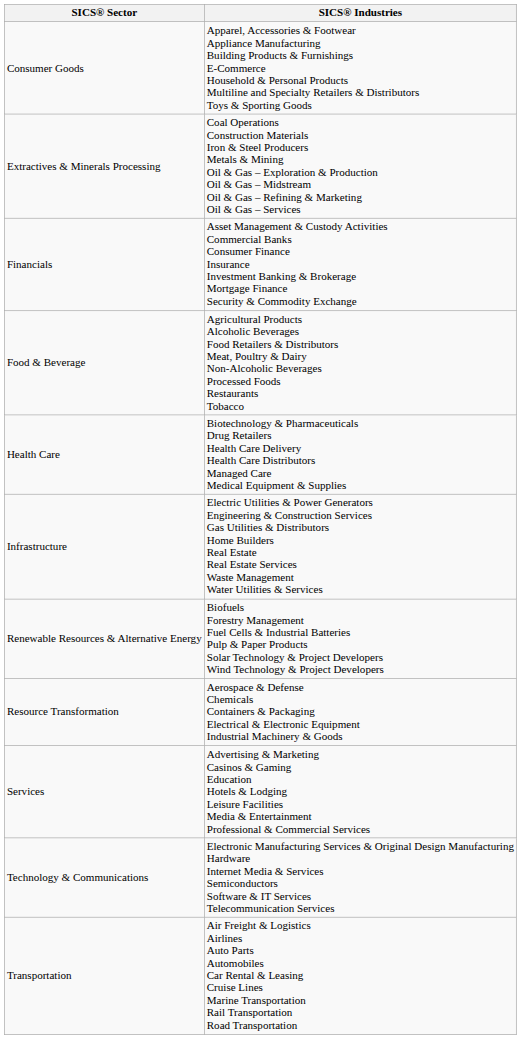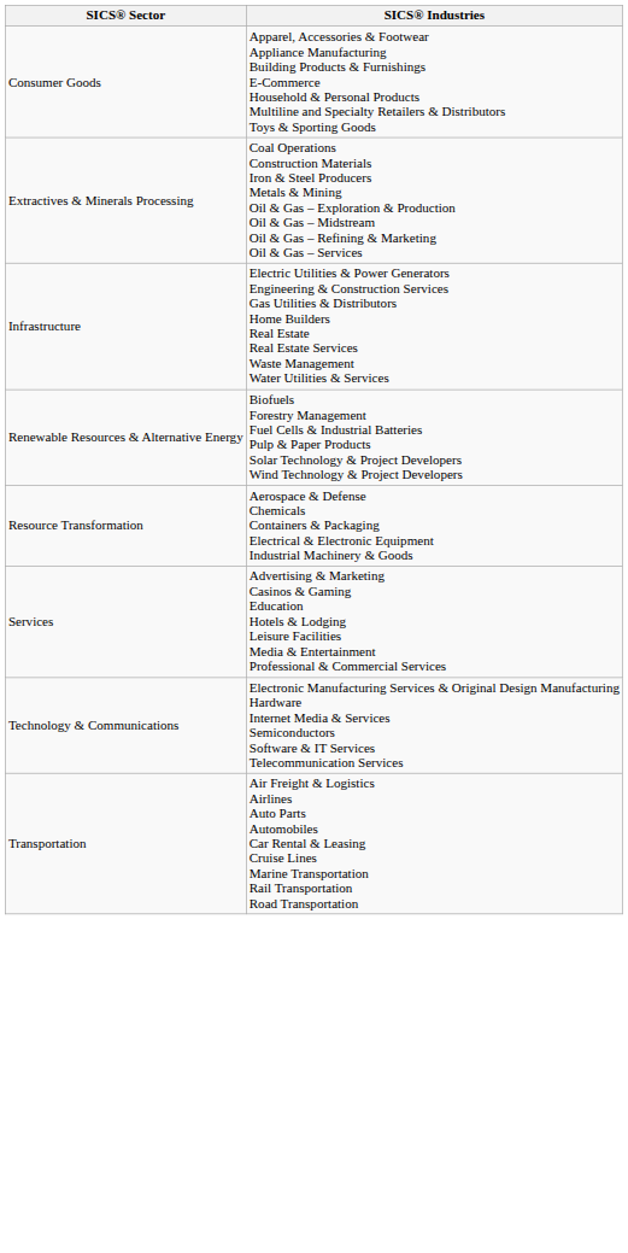- row: Financials | Asset Management & Custody Activities Commercial Banks Consumer Finance Insurance Investment Banking & Brokerage Mortgage Finance Security & Commodity Exchange
- row: Food & Beverage | Agricultural Products Alcoholic Beverages Food Retailers & Distributors Meat, Poultry & Dairy Non-Alcoholic Beverages Processed Foods Restaurants Tobacco
- row: Health Care | Biotechnology & Pharmaceuticals Drug Retailers Health Care Delivery Health Care Distributors Managed Care Medical Equipment & Supplies
